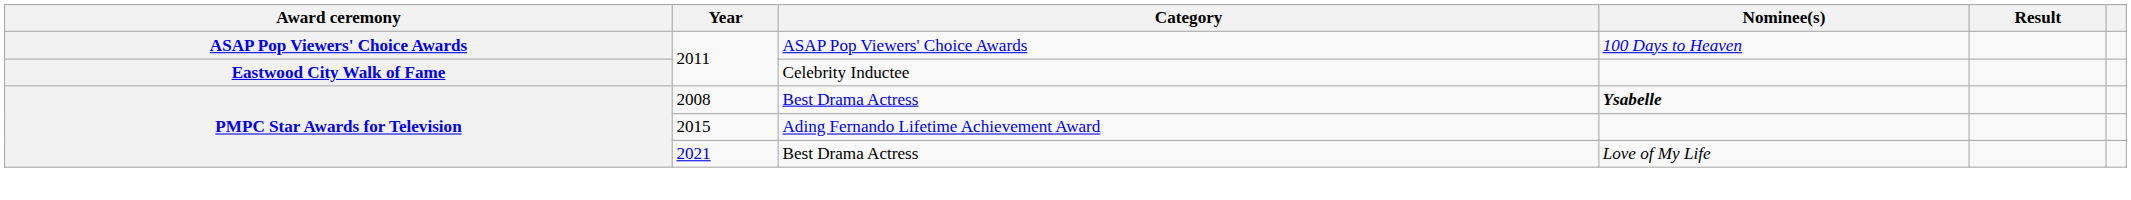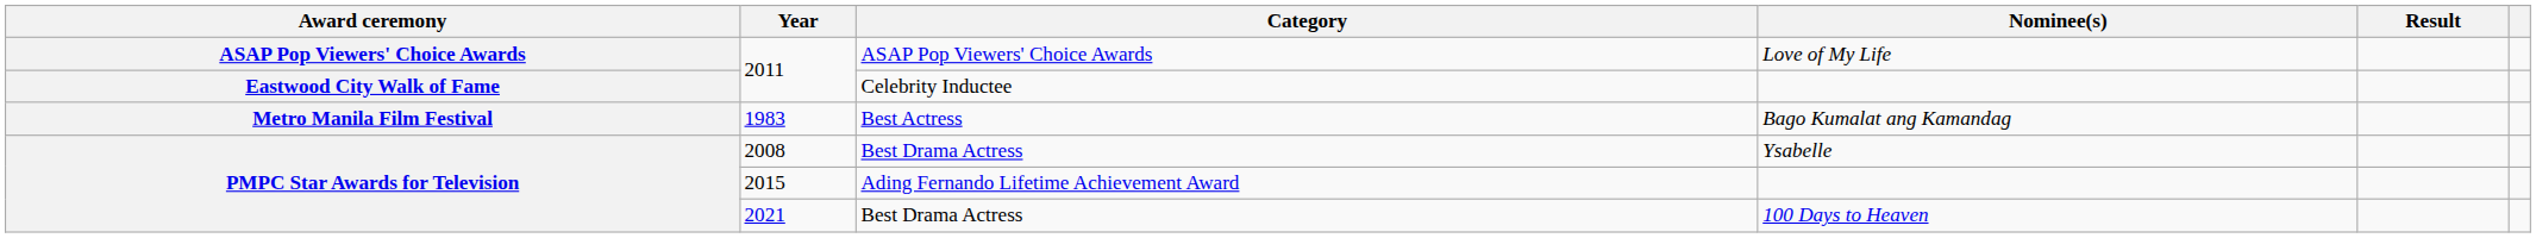2011 / ASAP Pop Viewers' Choice Awards | Nominee(s): 100 Days to Heaven -> Love of My Life
+ row: Metro Manila Film Festival | 1983 | Best Actress | Bago Kumalat ang Kamandag
2008 | Nominee(s): bold -> normal
2021 | Nominee(s): Love of My Life -> 100 Days to Heaven
